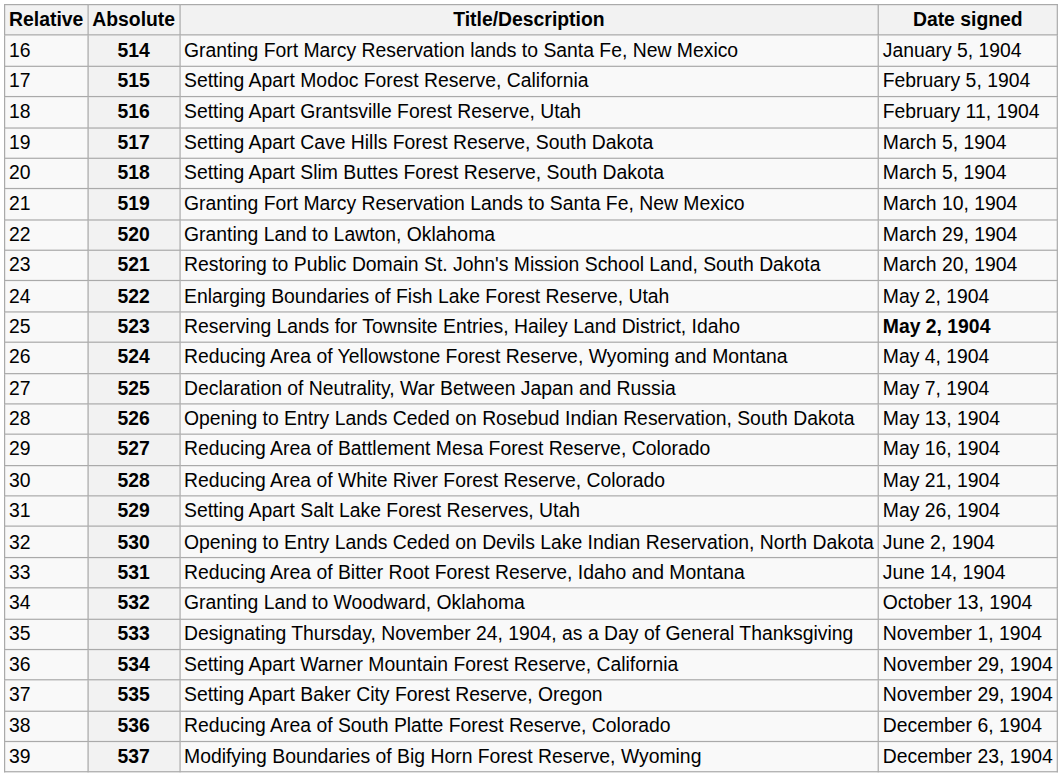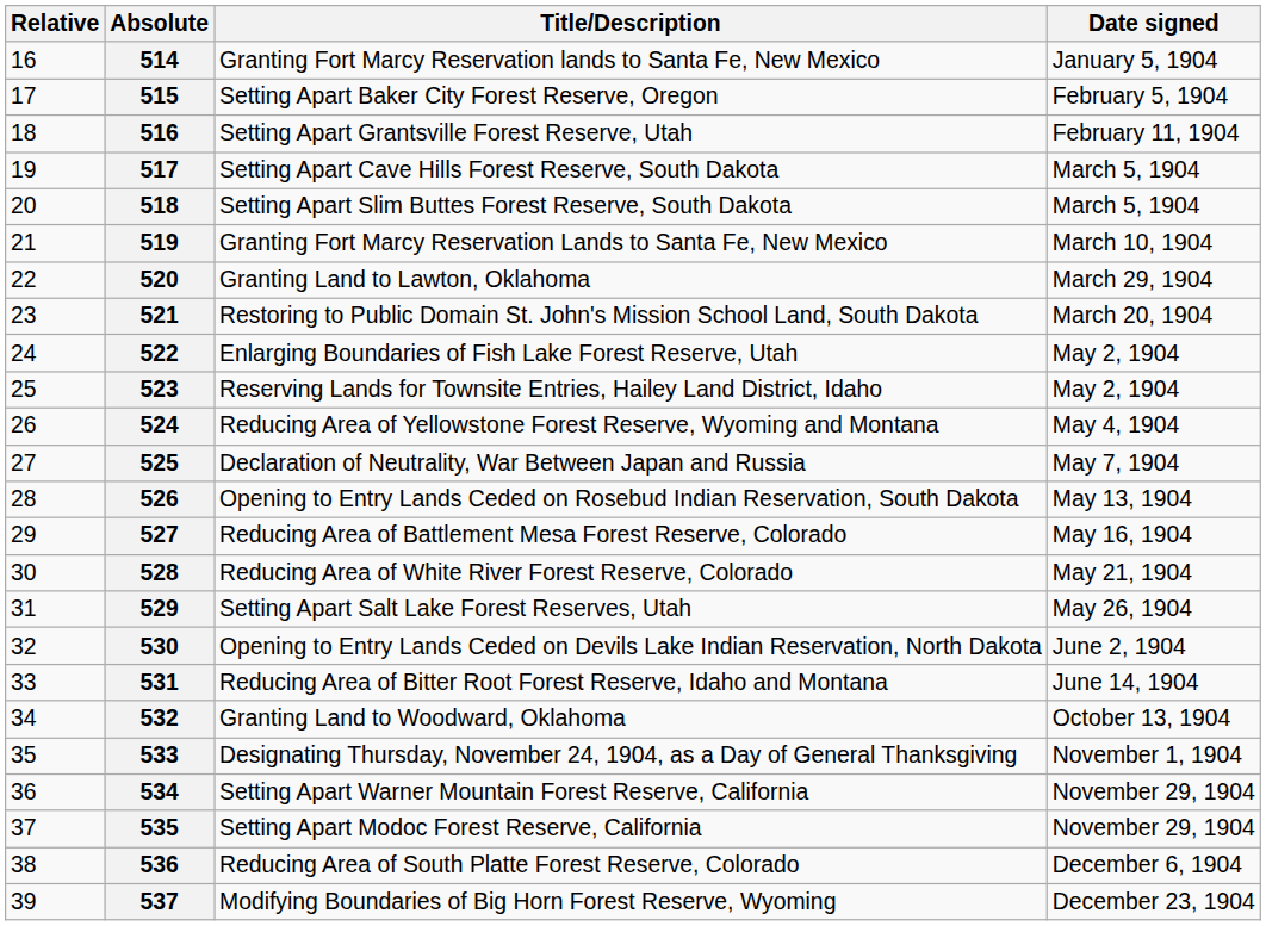515 | Title/Description: Setting Apart Modoc Forest Reserve, California -> Setting Apart Baker City Forest Reserve, Oregon
523 | Date signed: bold -> normal
535 | Title/Description: Setting Apart Baker City Forest Reserve, Oregon -> Setting Apart Modoc Forest Reserve, California
